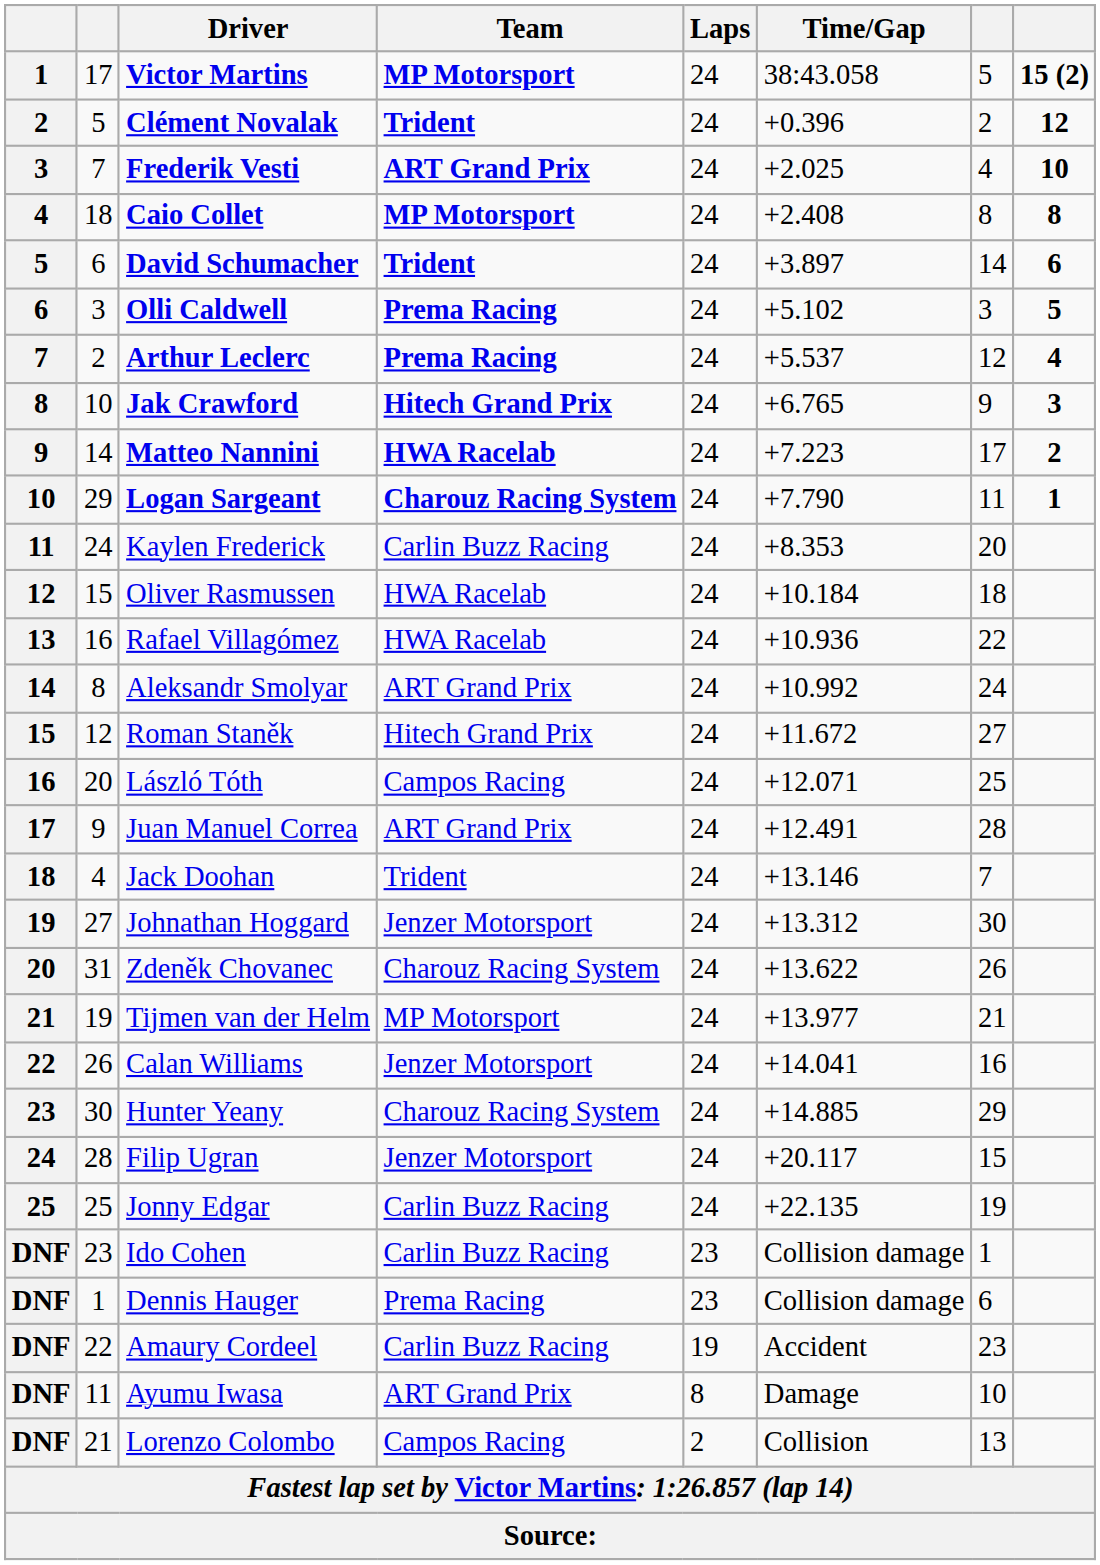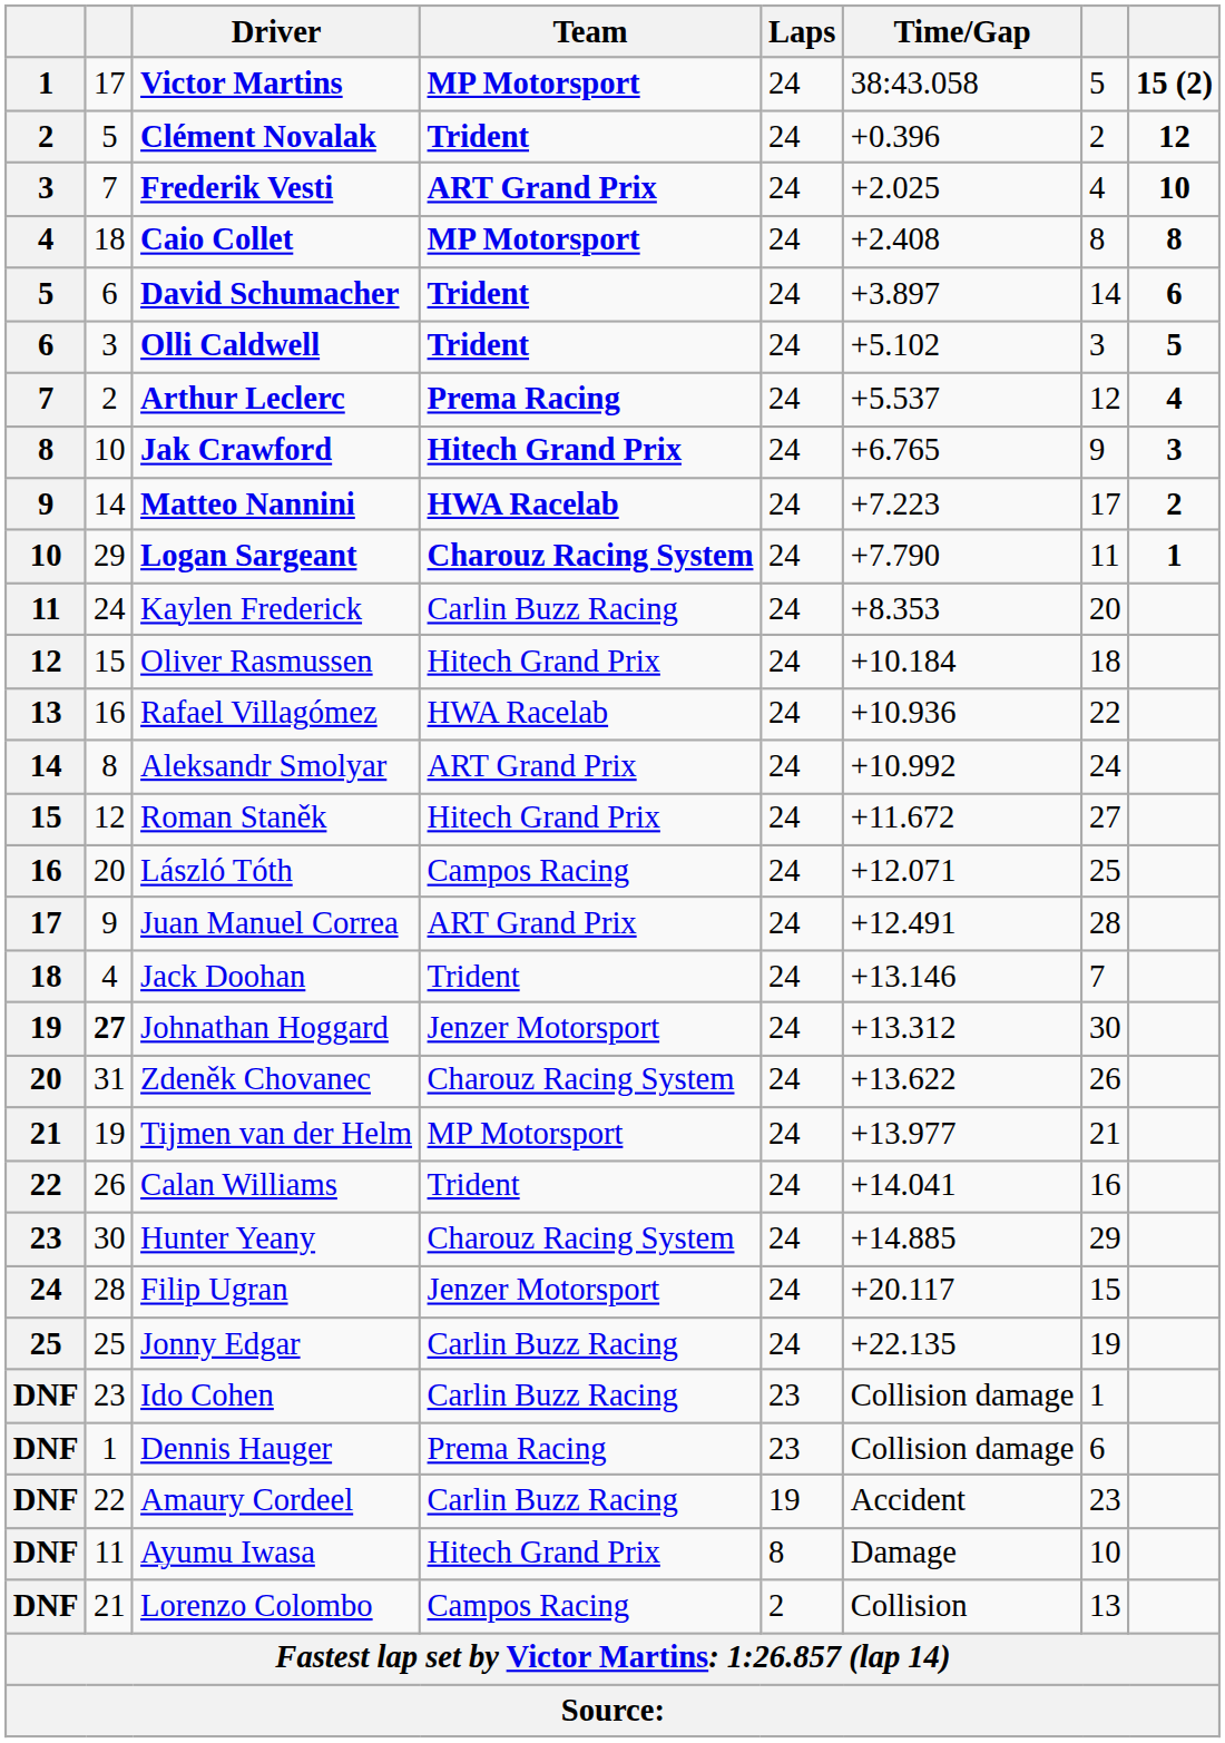Olli Caldwell | Team: Prema Racing -> Trident
Oliver Rasmussen | Team: HWA Racelab -> Hitech Grand Prix
Johnathan Hoggard | column 2: normal -> bold
Calan Williams | Team: Jenzer Motorsport -> Trident
Ayumu Iwasa | Team: ART Grand Prix -> Hitech Grand Prix
